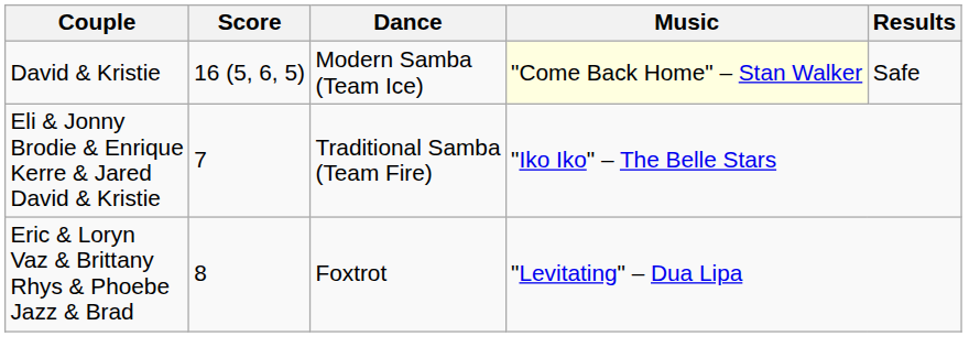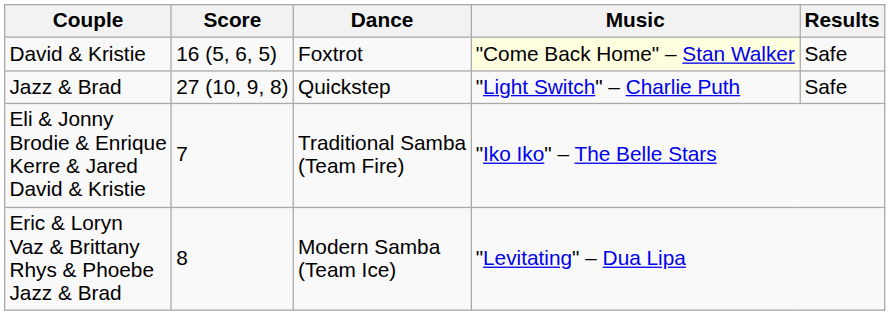David & Kristie | Dance: Modern Samba (Team Ice) -> Foxtrot
+ row: Jazz & Brad | 27 (10, 9, 8) | Quickstep | "Light Switch" – Charlie Puth | Safe
Eric & Loryn Vaz & Brittany Rhys & Phoebe Jazz & Brad | Dance: Foxtrot -> Modern Samba (Team Ice)
